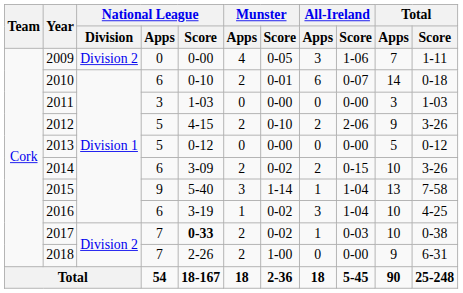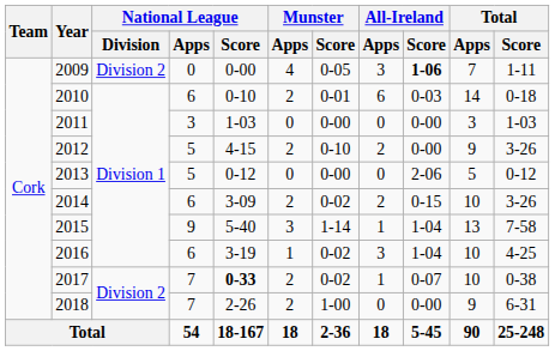2009 | All-Ireland / Score: normal -> bold
2010 | All-Ireland / Score: 0-07 -> 0-03
2012 | All-Ireland / Score: 2-06 -> 0-00
2013 | All-Ireland / Score: 0-00 -> 2-06
2017 | All-Ireland / Score: 0-03 -> 0-07
